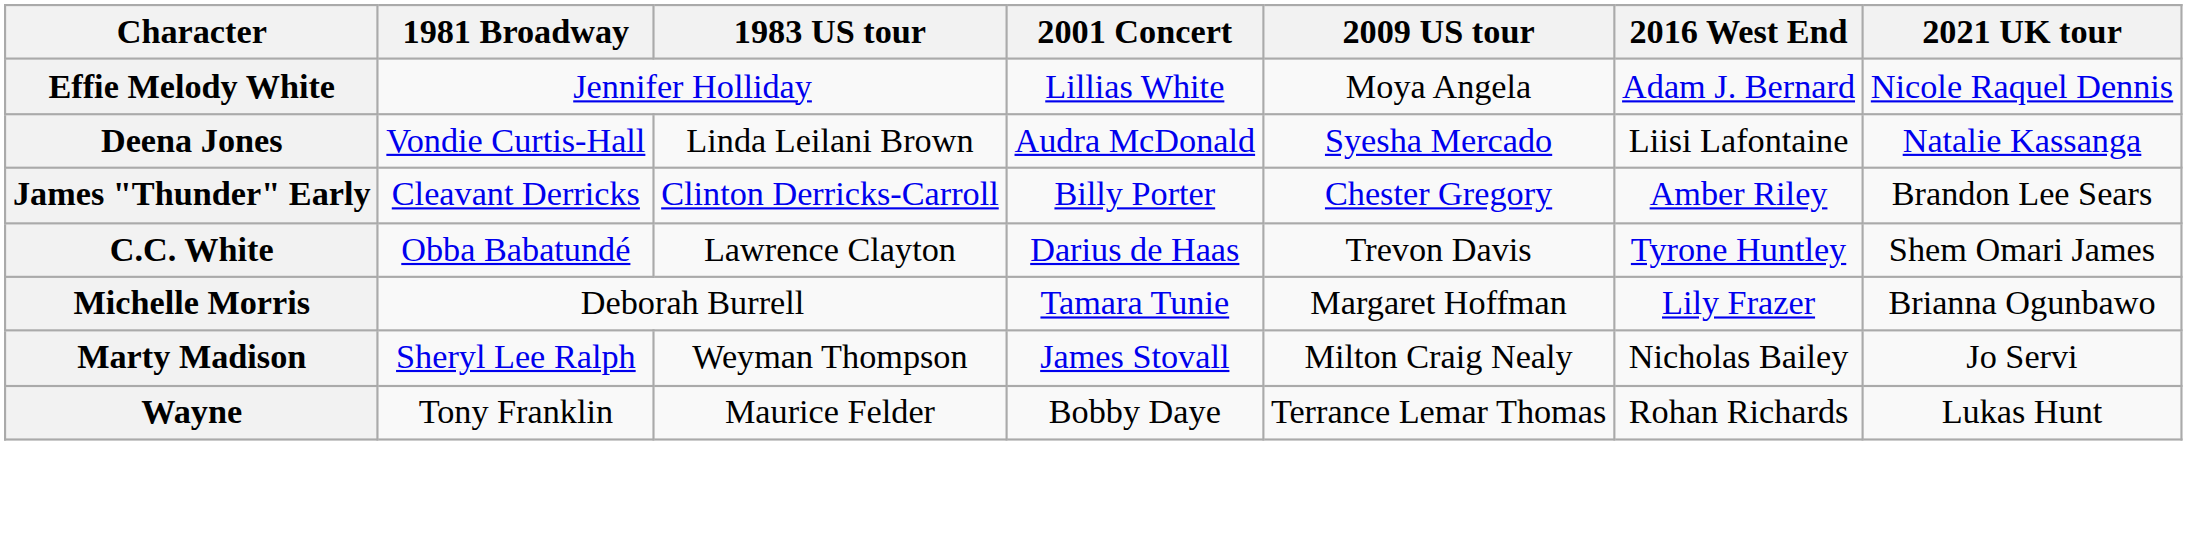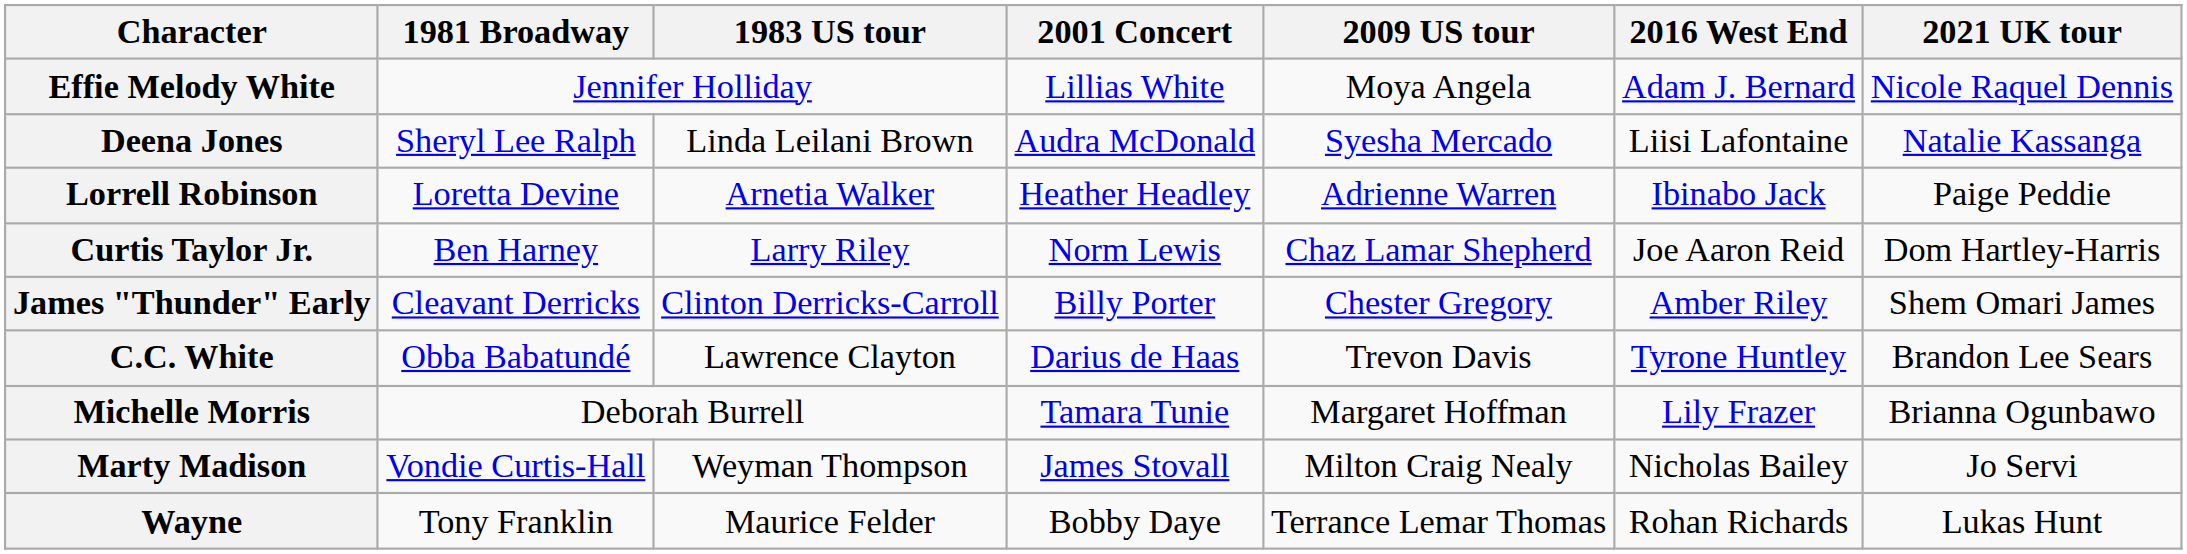Deena Jones | 1981 Broadway: Vondie Curtis-Hall -> Sheryl Lee Ralph
+ row: Lorrell Robinson | Loretta Devine | Arnetia Walker | Heather Headley | Adrienne Warren | Ibinabo Jack | Paige Peddie
+ row: Curtis Taylor Jr. | Ben Harney | Larry Riley | Norm Lewis | Chaz Lamar Shepherd | Joe Aaron Reid | Dom Hartley-Harris
James "Thunder" Early | 2021 UK tour: Brandon Lee Sears -> Shem Omari James
C.C. White | 2021 UK tour: Shem Omari James -> Brandon Lee Sears
Marty Madison | 1981 Broadway: Sheryl Lee Ralph -> Vondie Curtis-Hall
